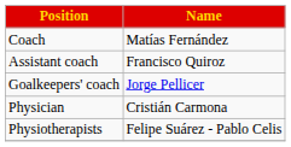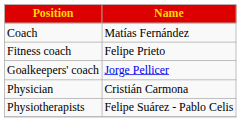- row: Assistant coach | Francisco Quiroz
+ row: Fitness coach | Felipe Prieto
